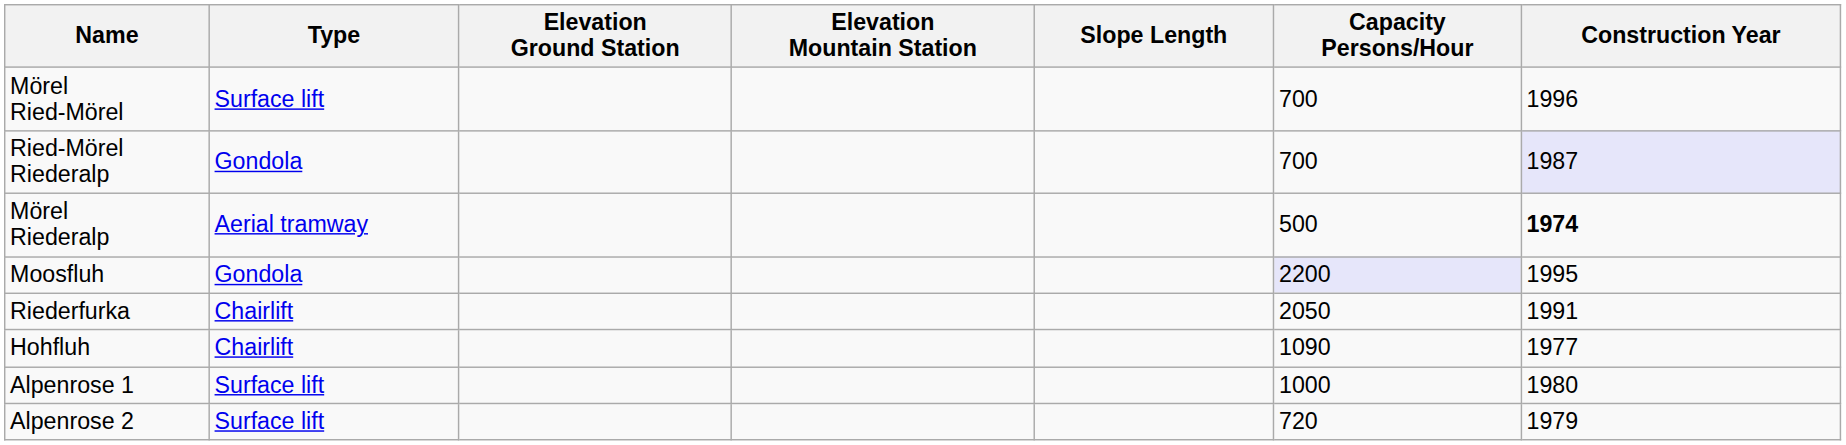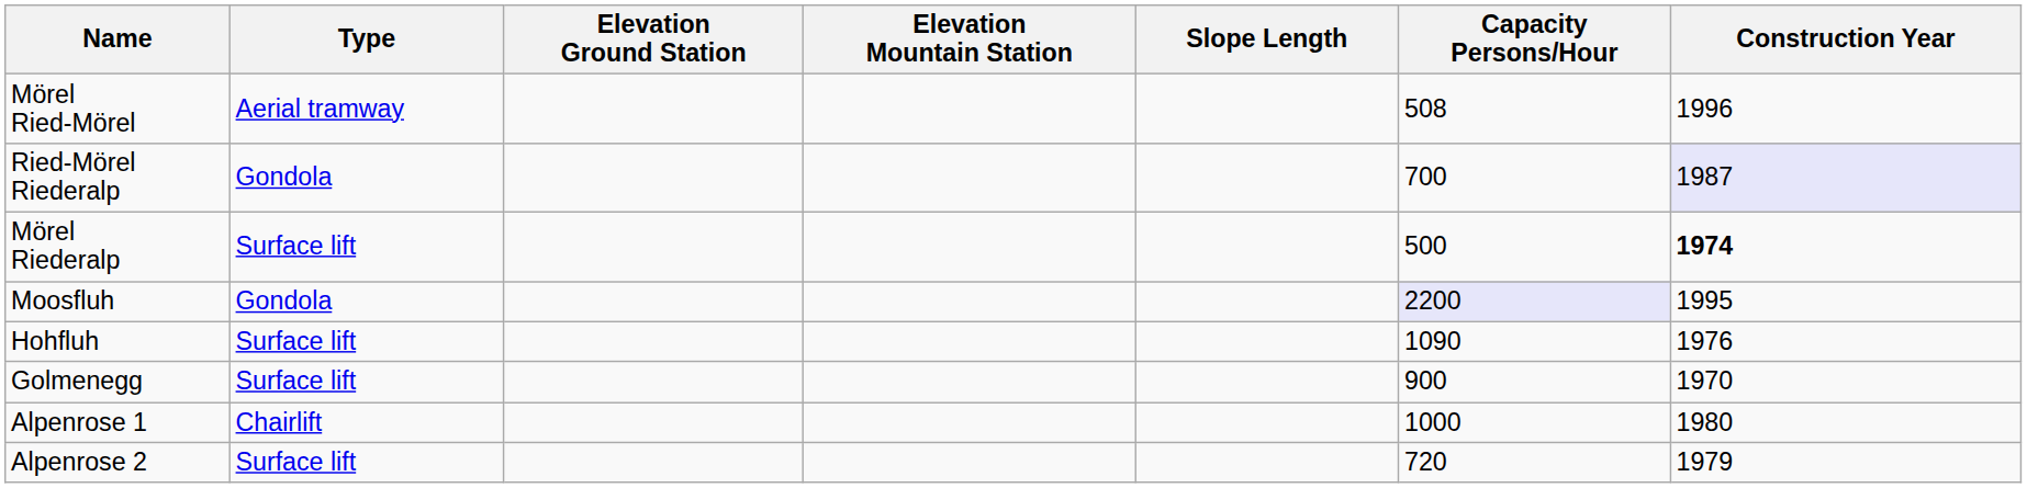Mörel Ried-Mörel | Type: Surface lift -> Aerial tramway
Mörel Ried-Mörel | Capacity Persons/Hour: 700 -> 508
Mörel Riederalp | Type: Aerial tramway -> Surface lift
- row: Riederfurka | Chairlift | 2050 | 1991
Hohfluh | Type: Chairlift -> Surface lift
Hohfluh | Construction Year: 1977 -> 1976
+ row: Golmenegg | Surface lift | 900 | 1970
Alpenrose 1 | Type: Surface lift -> Chairlift
